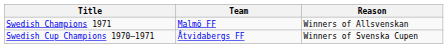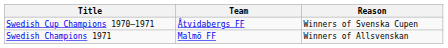rows swapped: Swedish Champions 1971 <-> Swedish Cup Champions 1970–1971
